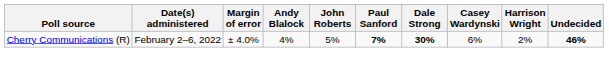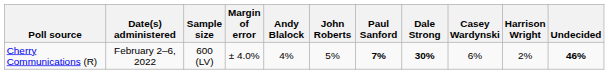+ column: Sample size | 600 (LV)
